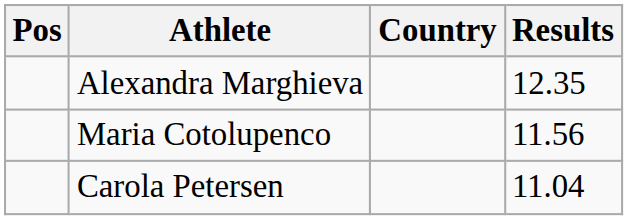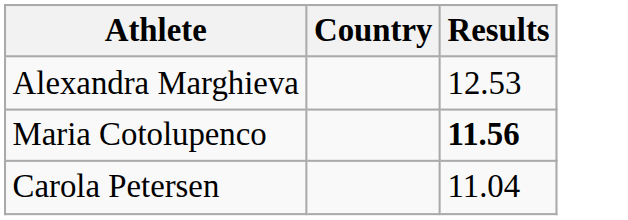- column: Pos
Alexandra Marghieva | Results: 12.35 -> 12.53
Maria Cotolupenco | Results: normal -> bold
